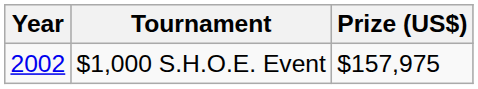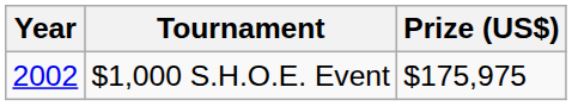$1,000 S.H.O.E. Event | Prize (US$): $157,975 -> $175,975
